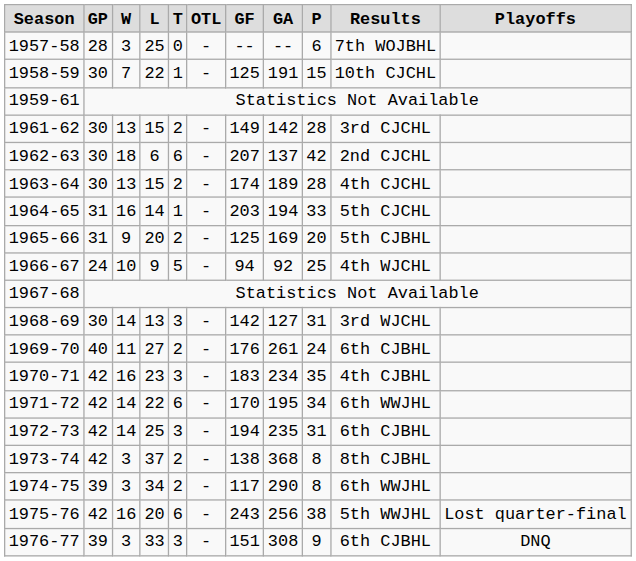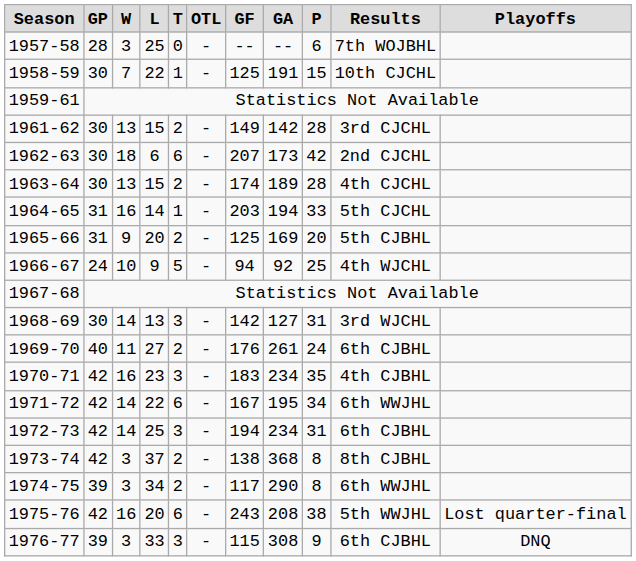1962-63 | GA: 137 -> 173
1971-72 | GF: 170 -> 167
1972-73 | GA: 235 -> 234
1975-76 | GA: 256 -> 208
1976-77 | GF: 151 -> 115
